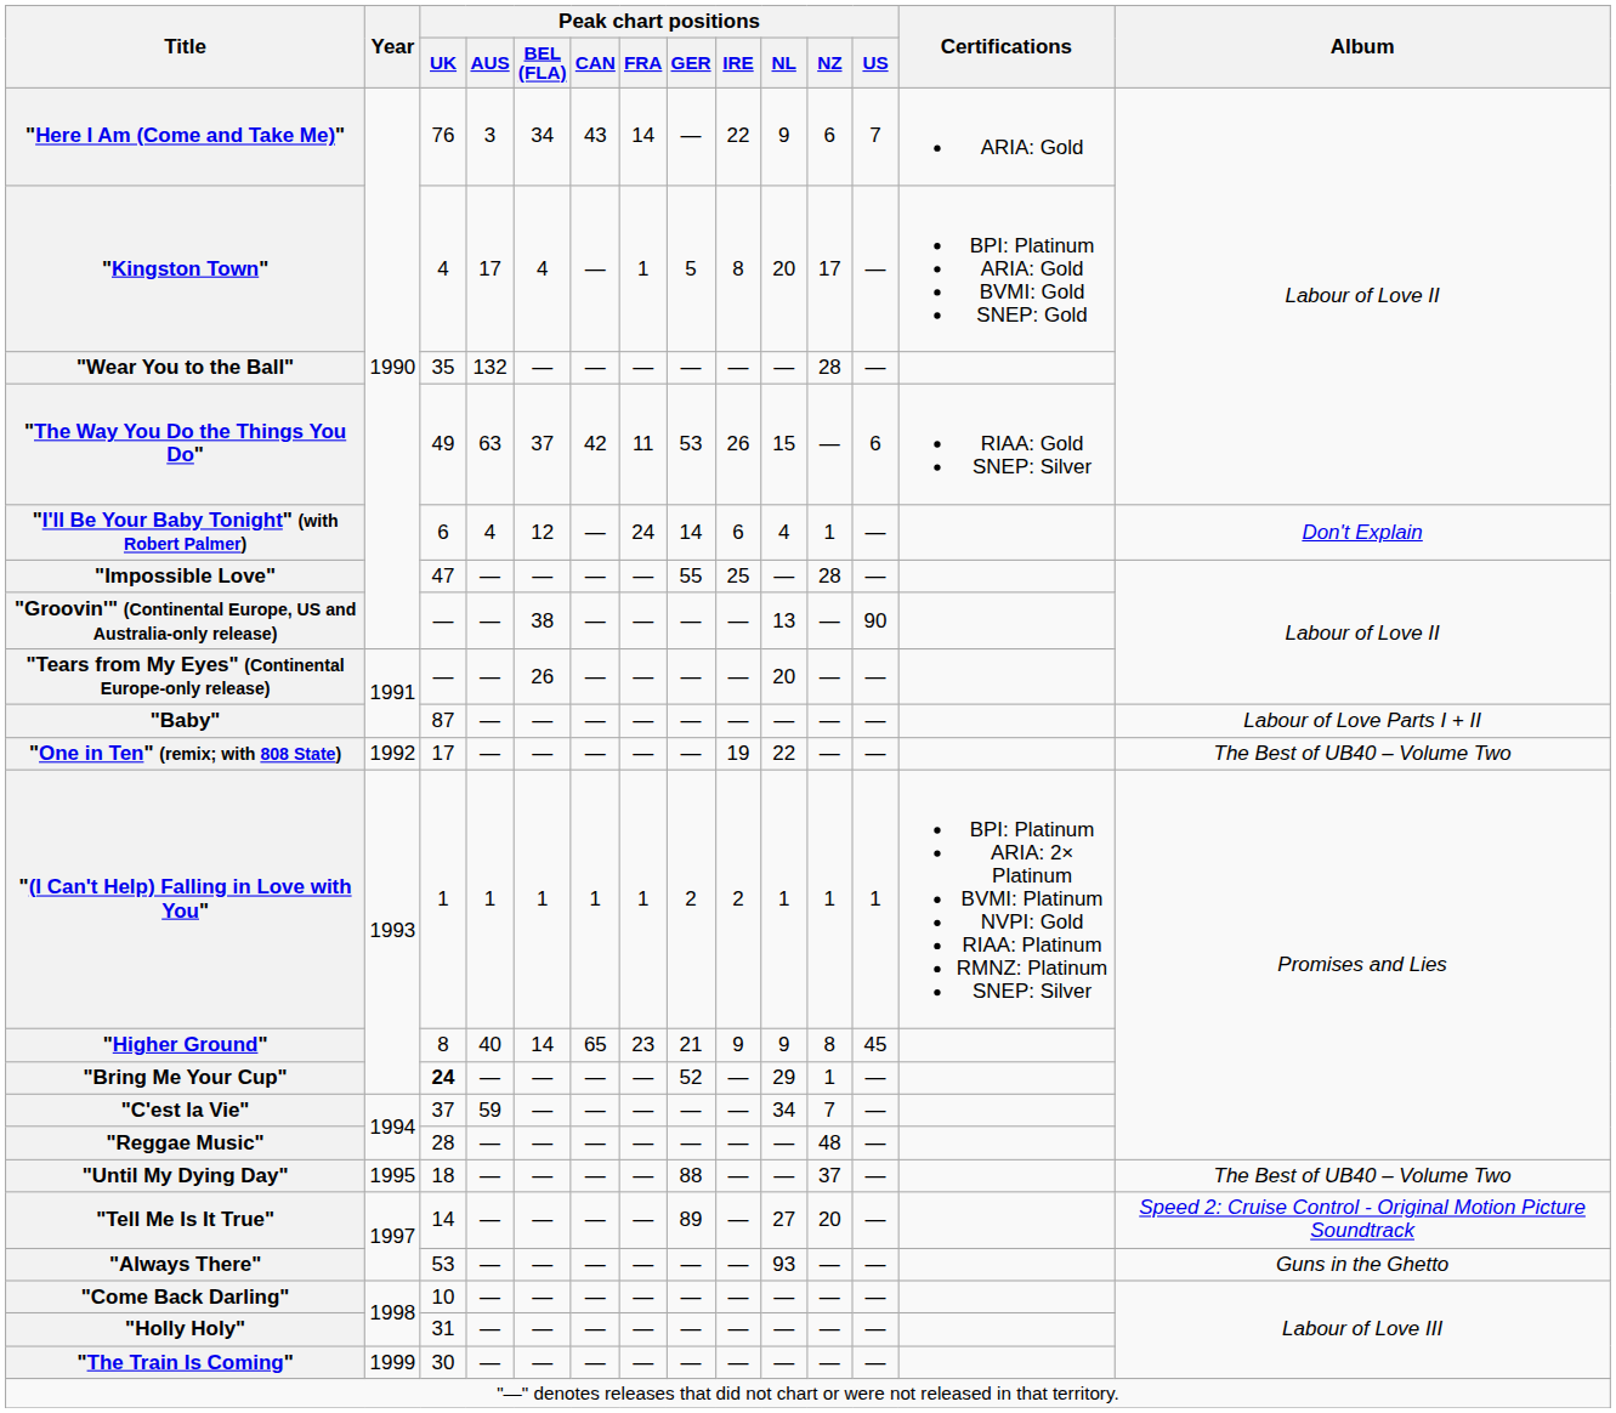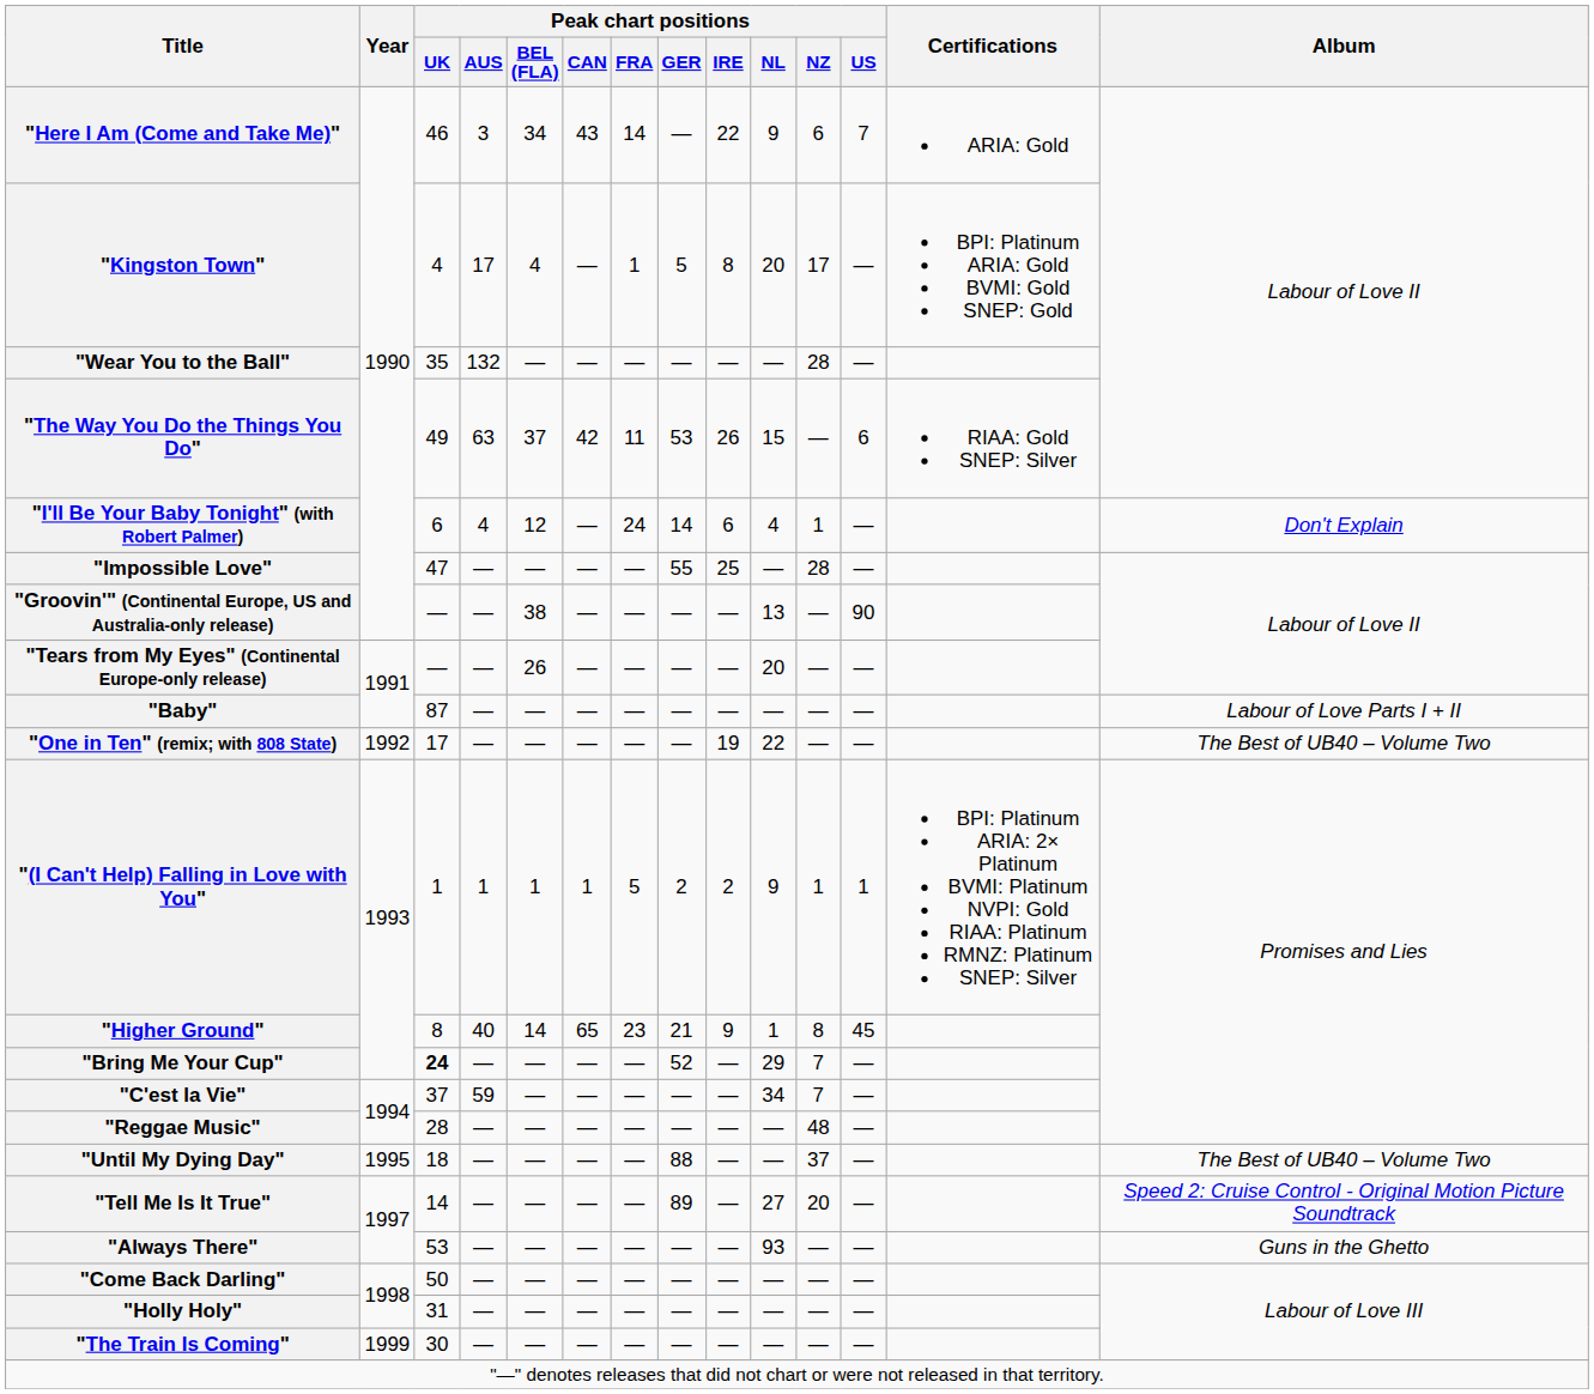"Here I Am (Come and Take Me)" | Peak chart positions / UK: 76 -> 46
"(I Can't Help) Falling in Love with You" | Peak chart positions / FRA: 1 -> 5
"(I Can't Help) Falling in Love with You" | Peak chart positions / NL: 1 -> 9
"Higher Ground" | Peak chart positions / NL: 9 -> 1
"Bring Me Your Cup" | Peak chart positions / NZ: 1 -> 7
"Come Back Darling" | Peak chart positions / UK: 10 -> 50
